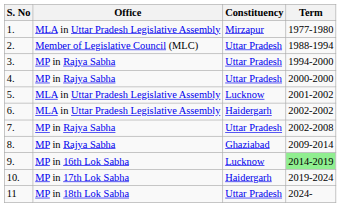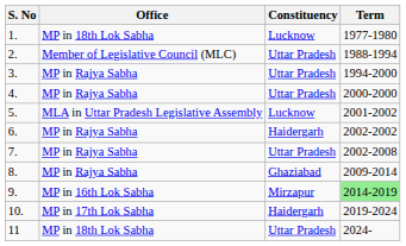1. | Office: MLA in Uttar Pradesh Legislative Assembly -> MP in 18th Lok Sabha
1. | Constituency: Mirzapur -> Lucknow
6. | Office: MLA in Uttar Pradesh Legislative Assembly -> MP in Rajya Sabha
9. | Constituency: Lucknow -> Mirzapur
